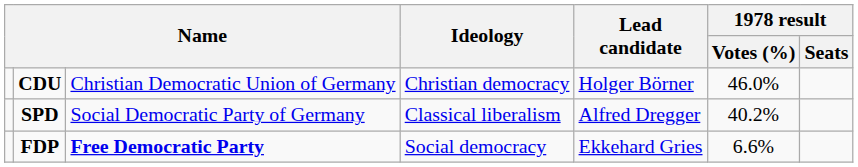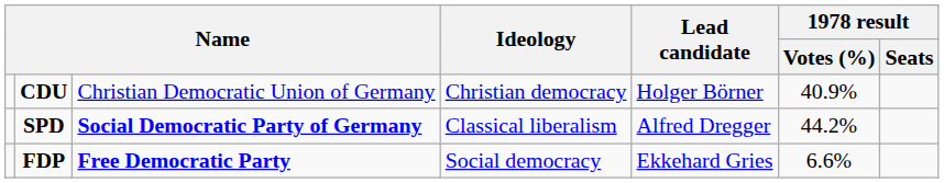CDU | 1978 result / Votes (%): 46.0% -> 40.9%
SPD | column 3: normal -> bold
SPD | 1978 result / Votes (%): 40.2% -> 44.2%
